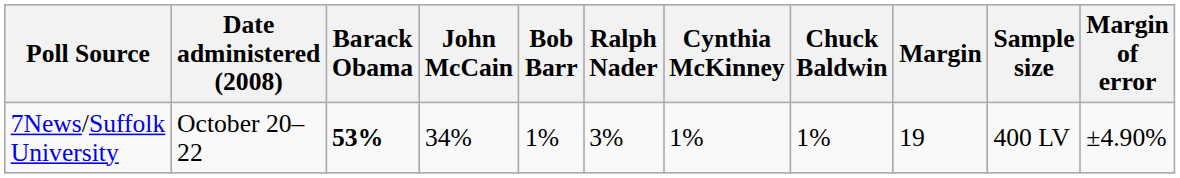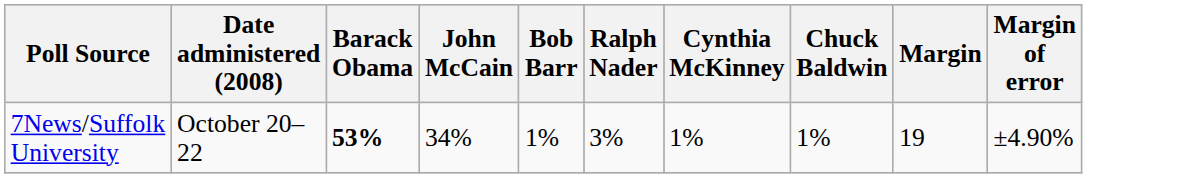- column: Sample size | 400 LV
